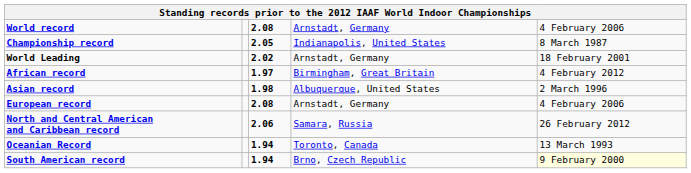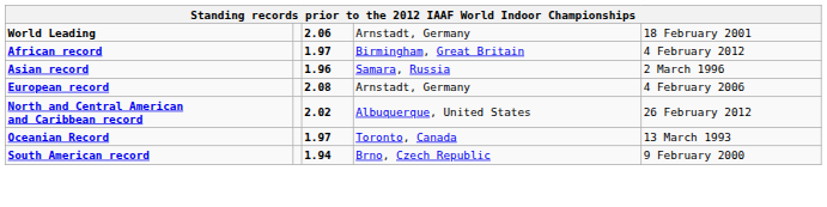- row: World record | 2.08 | Arnstadt, Germany | 4 February 2006
- row: Championship record | 2.05 | Indianapolis, United States | 8 March 1987
World Leading | column 3: 2.02 -> 2.06
Asian record | column 3: 1.98 -> 1.96
Asian record | column 4: Albuquerque, United States -> Samara, Russia
North and Central American and Caribbean record | column 3: 2.06 -> 2.02
North and Central American and Caribbean record | column 4: Samara, Russia -> Albuquerque, United States
Oceanian Record | column 3: 1.94 -> 1.97
South American record | column 5: lightyellow background -> no background
